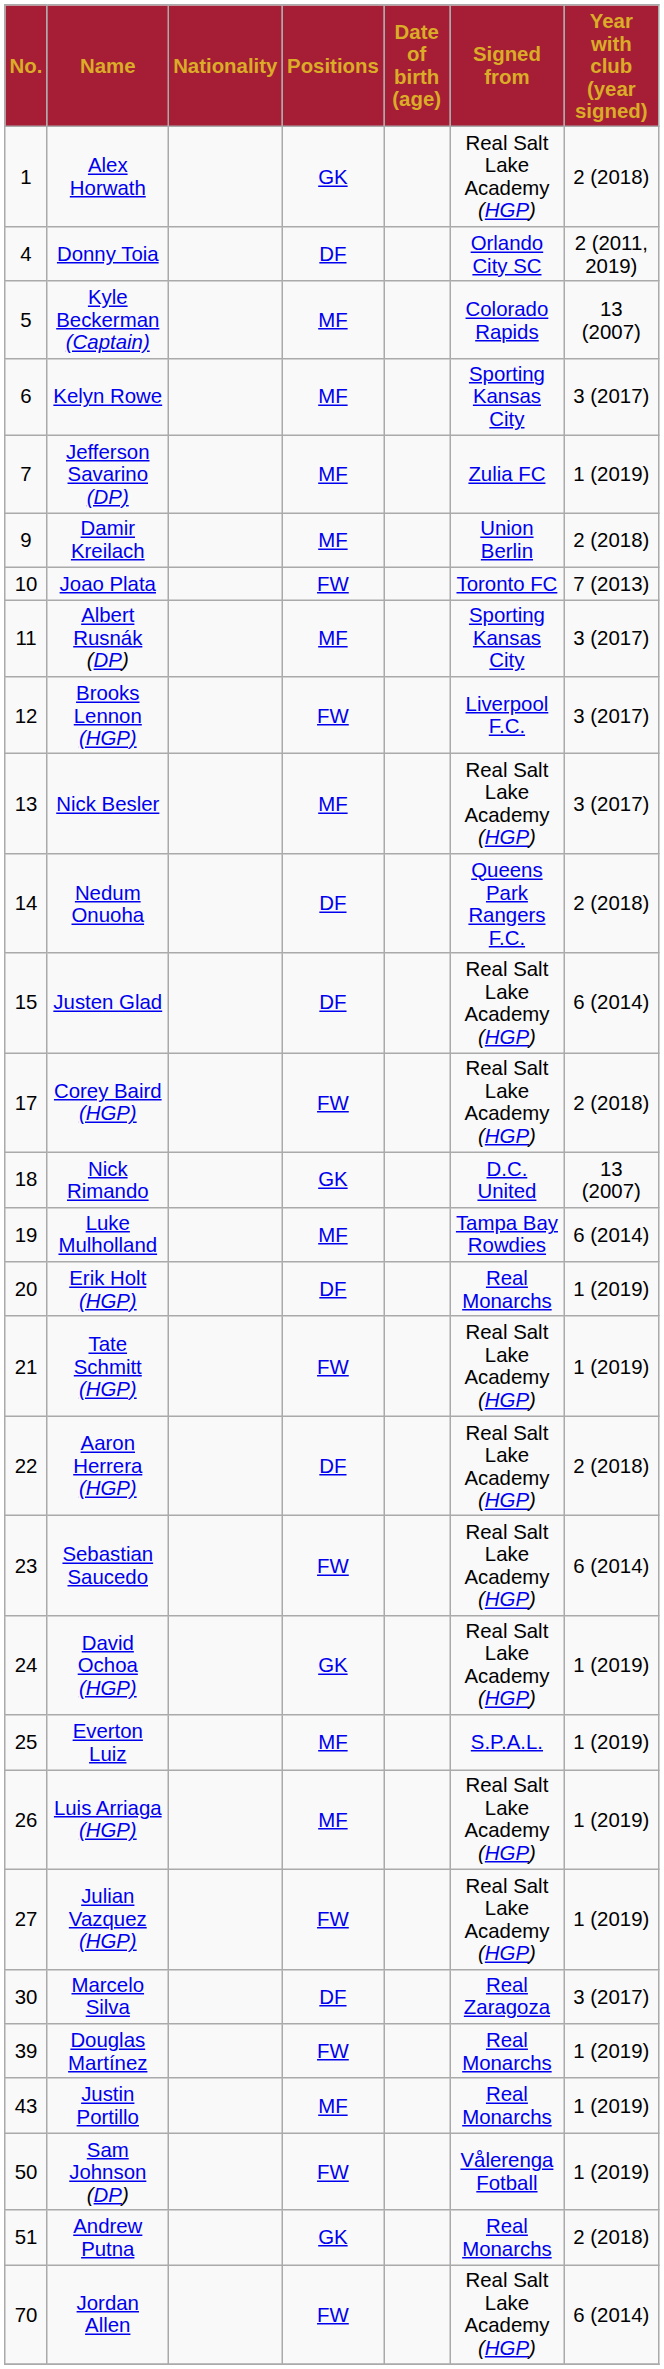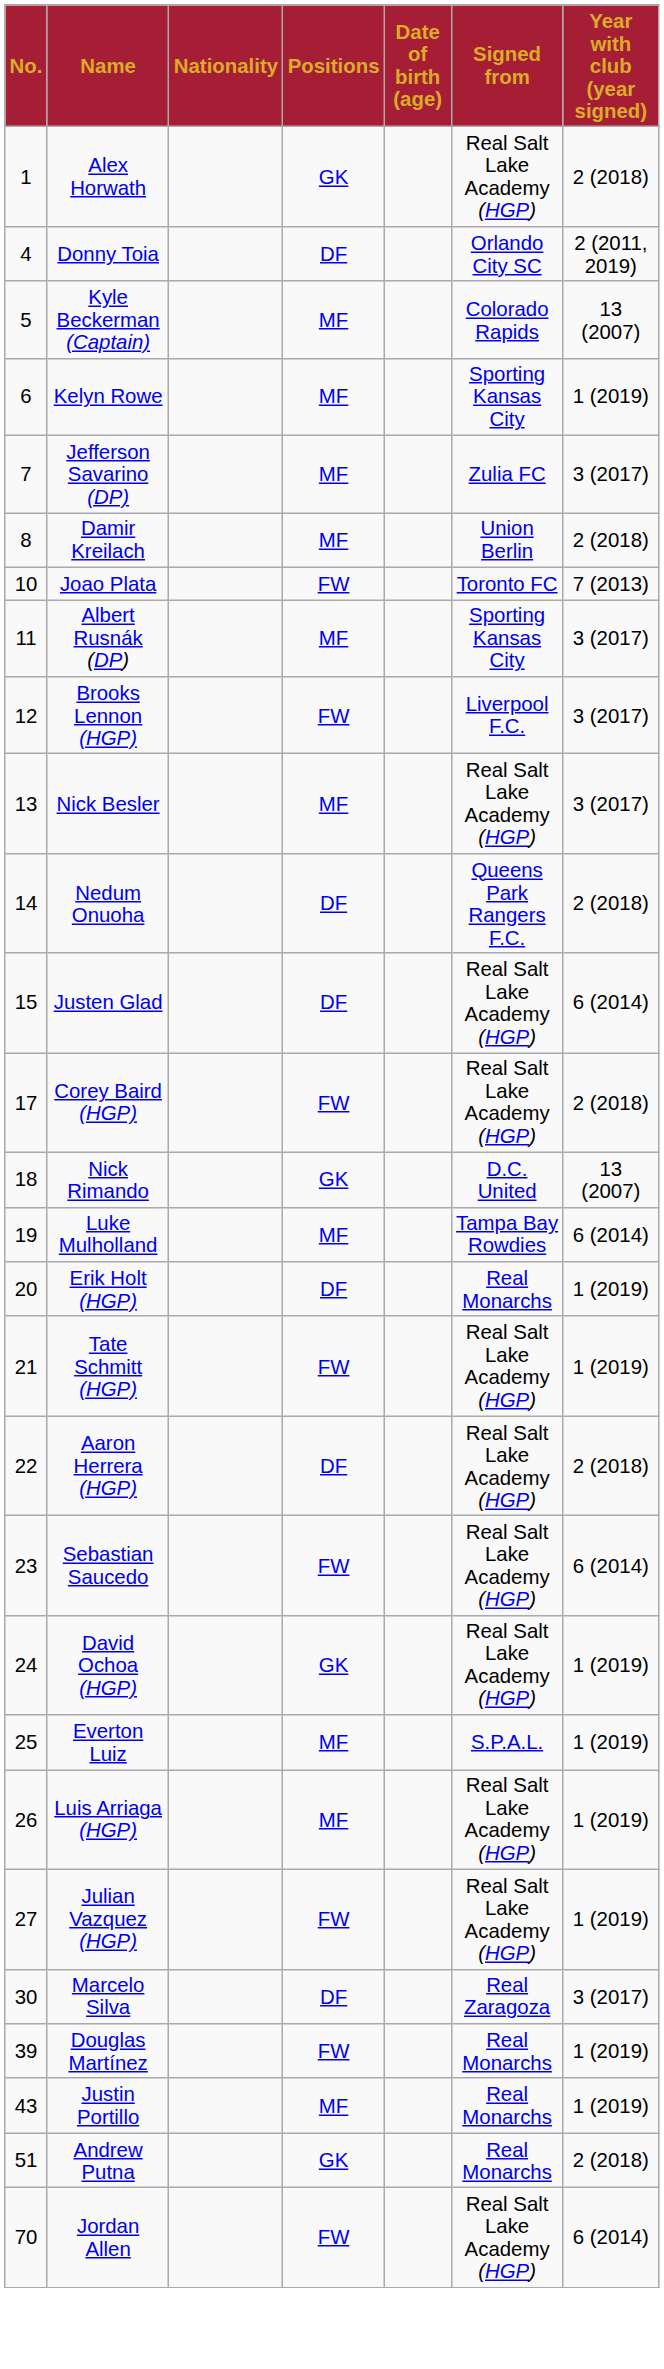Kelyn Rowe | Year with club (year signed): 3 (2017) -> 1 (2019)
Jefferson Savarino (DP) | Year with club (year signed): 1 (2019) -> 3 (2017)
Damir Kreilach | No.: 9 -> 8
- row: 50 | Sam Johnson (DP) | FW | Vålerenga Fotball | 1 (2019)
